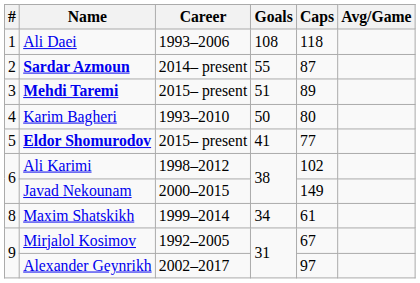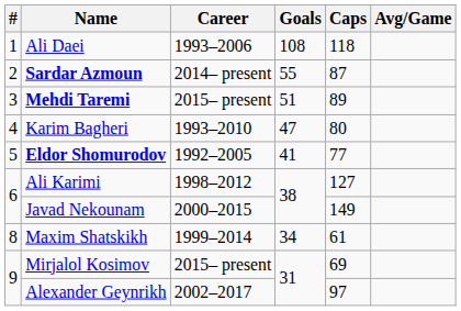Karim Bagheri | Goals: 50 -> 47
Eldor Shomurodov | Career: 2015– present -> 1992–2005
Ali Karimi | Caps: 102 -> 127
Mirjalol Kosimov | Career: 1992–2005 -> 2015– present
Mirjalol Kosimov | Caps: 67 -> 69
